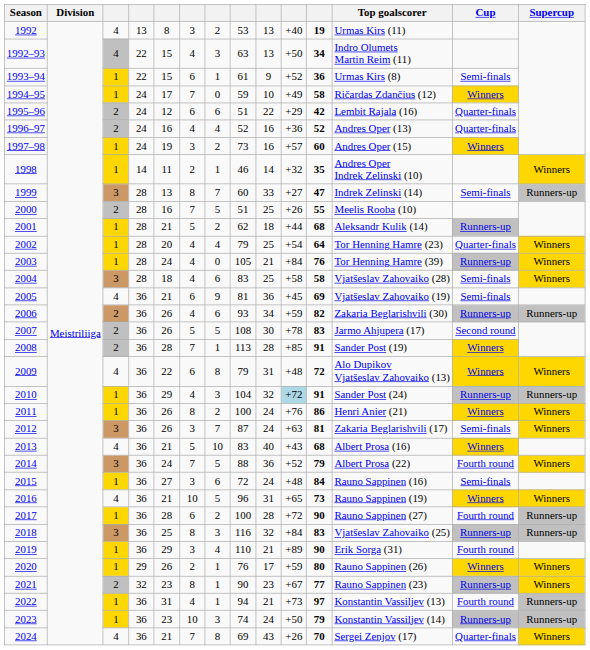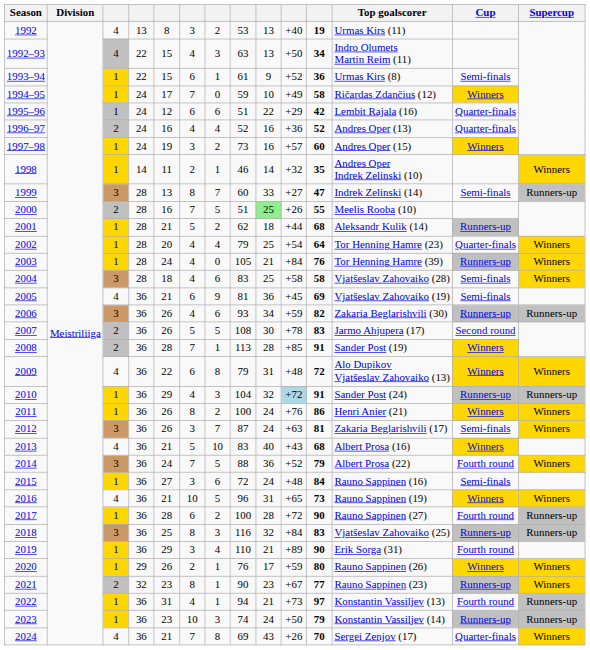1995–96 | column 3: 2 -> 1
2000 | column 9: no background -> lightgreen background
2006 | column 3: 2 -> 3
